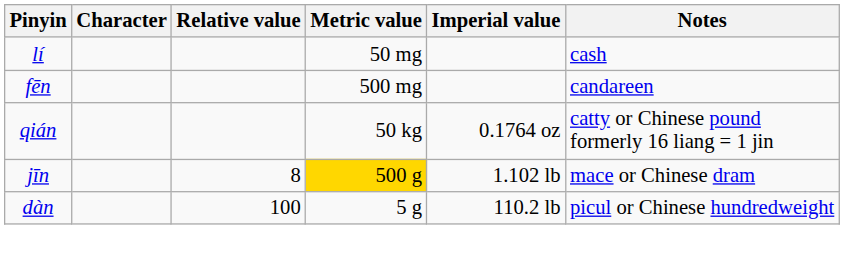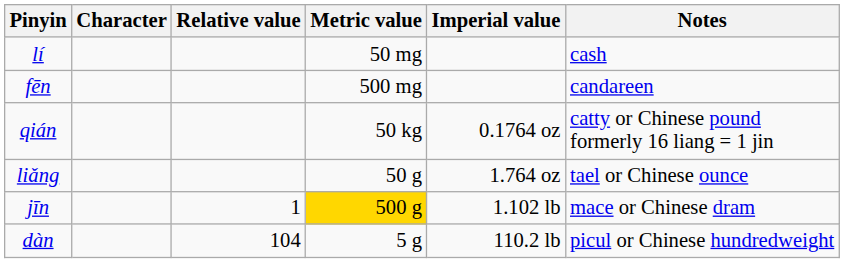+ row: liǎng | 50 g | 1.764 oz | tael or Chinese ounce
jīn | Relative value: 8 -> 1
dàn | Relative value: 100 -> 104
